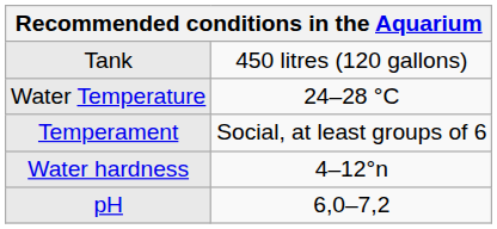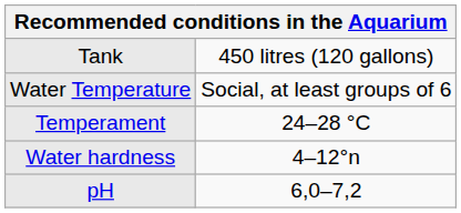Water Temperature | column 2: 24–28 °C -> Social, at least groups of 6
Temperament | column 2: Social, at least groups of 6 -> 24–28 °C
